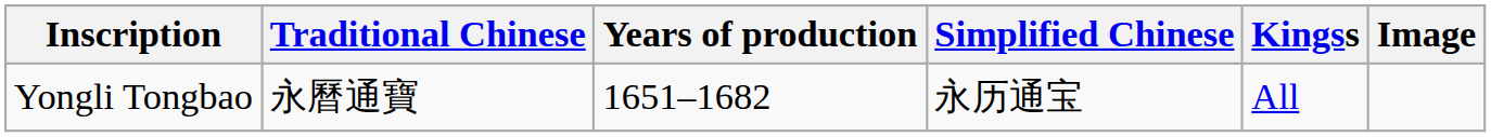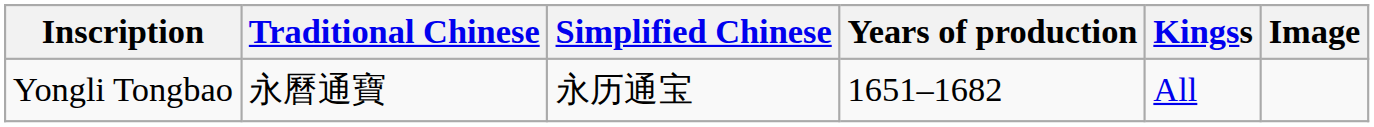columns swapped: Simplified Chinese <-> Years of production
